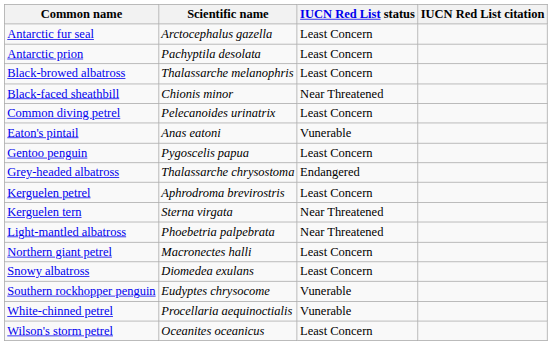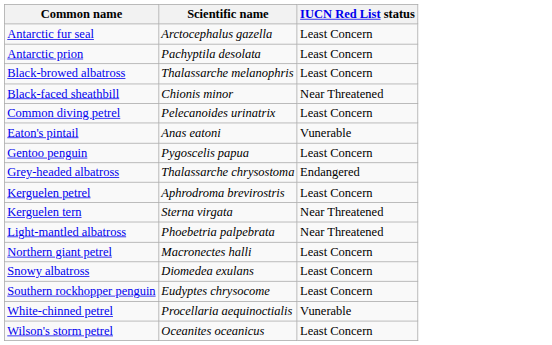- column: IUCN Red List citation
Southern rockhopper penguin | IUCN Red List status: Vunerable -> Least Concern
